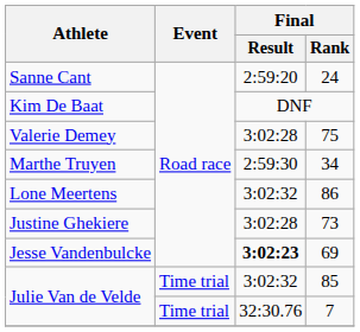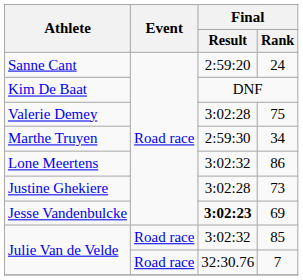85 | Event: Time trial -> Road race
7 | Event: Time trial -> Road race
